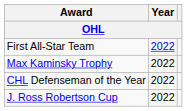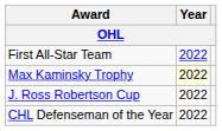Max Kaminsky Trophy | Year: no background -> lightyellow background
rows swapped: J. Ross Robertson Cup <-> CHL Defenseman of the Year
